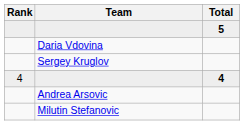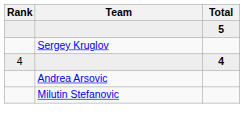- row: Daria Vdovina
